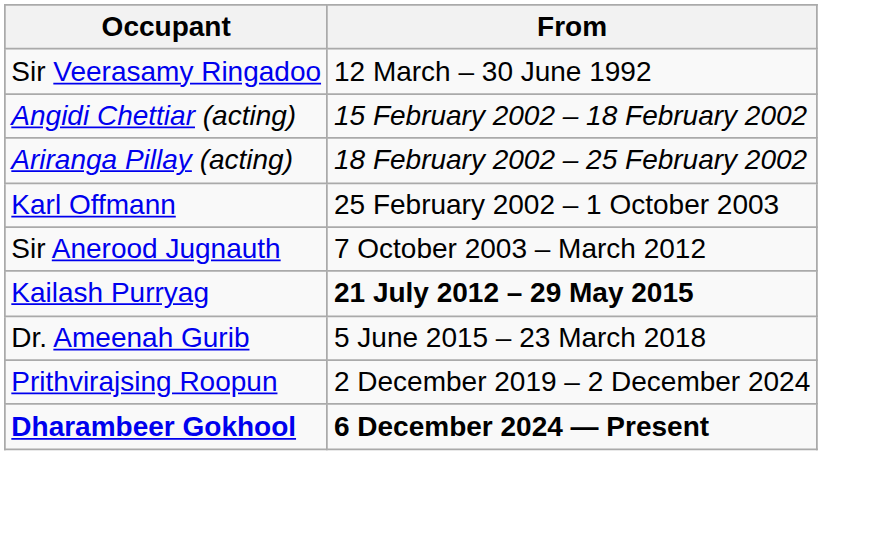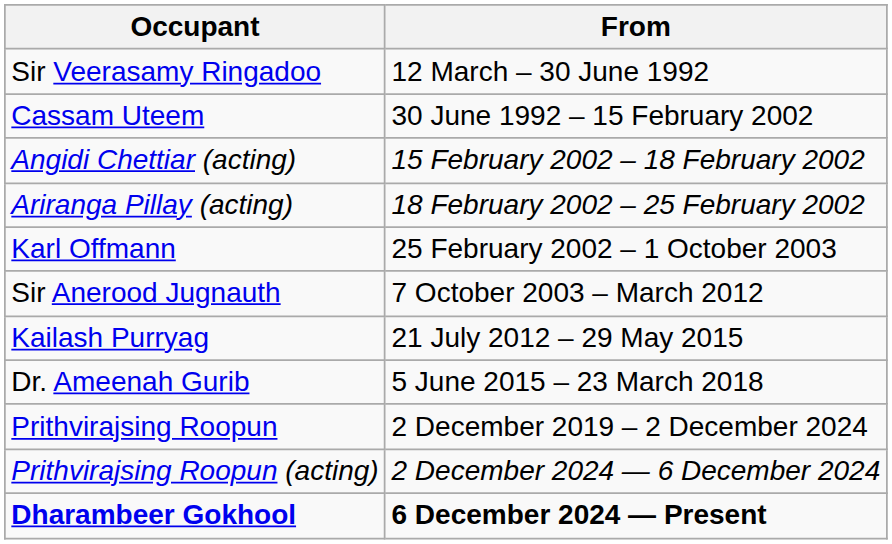+ row: Cassam Uteem | 30 June 1992 – 15 February 2002
Kailash Purryag | From: bold -> normal
+ row: Prithvirajsing Roopun (acting) | 2 December 2024 — 6 December 2024
